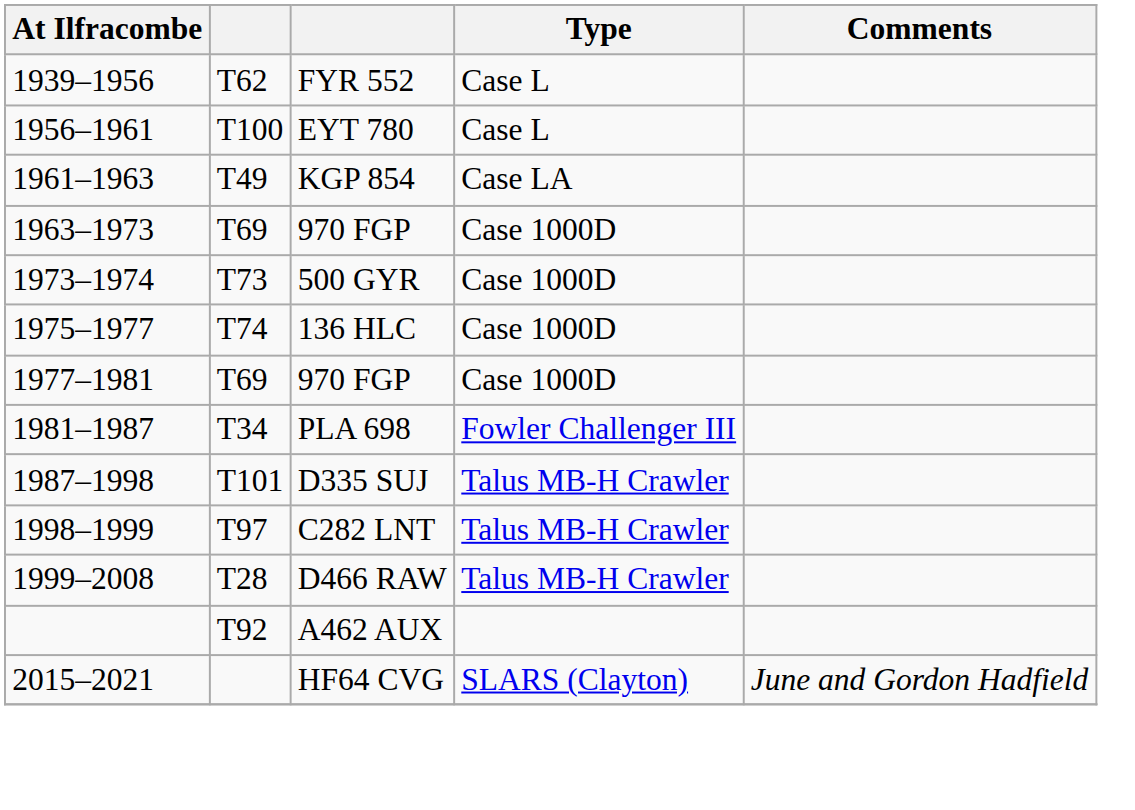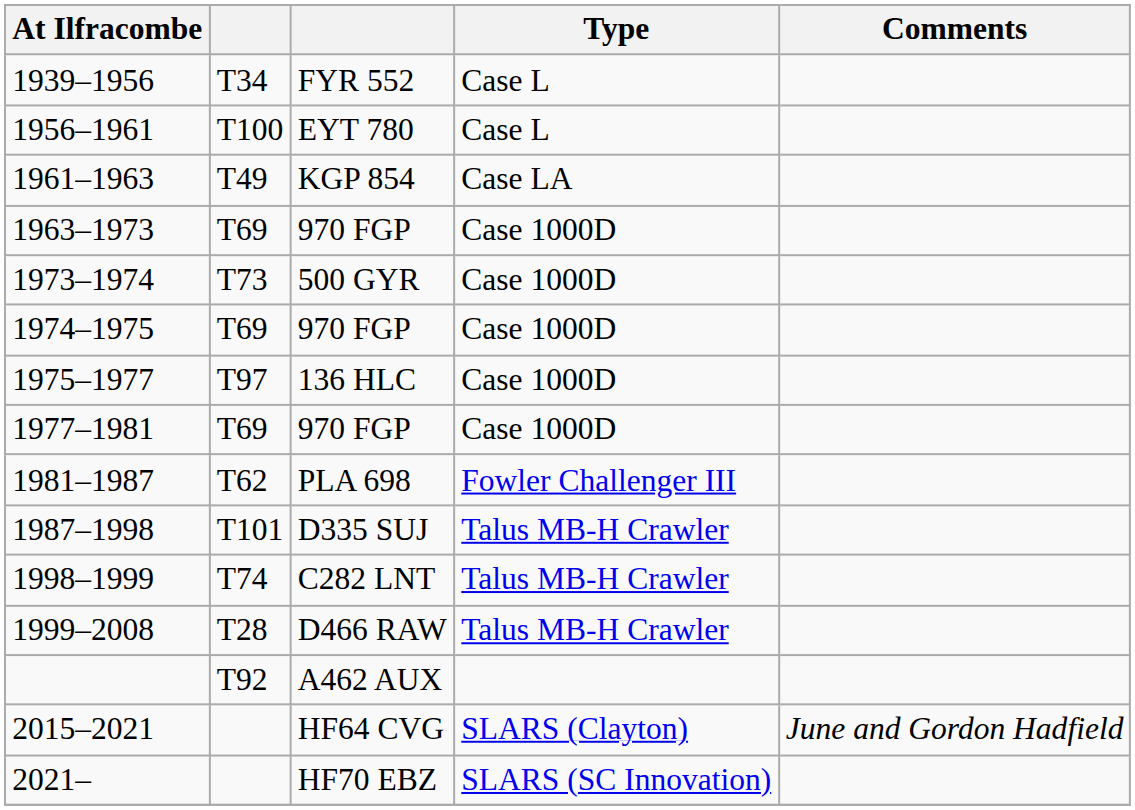1939–1956 | column 2: T62 -> T34
+ row: 1974–1975 | T69 | 970 FGP | Case 1000D
1975–1977 | column 2: T74 -> T97
1981–1987 | column 2: T34 -> T62
1998–1999 | column 2: T97 -> T74
+ row: 2021– | HF70 EBZ | SLARS (SC Innovation)
